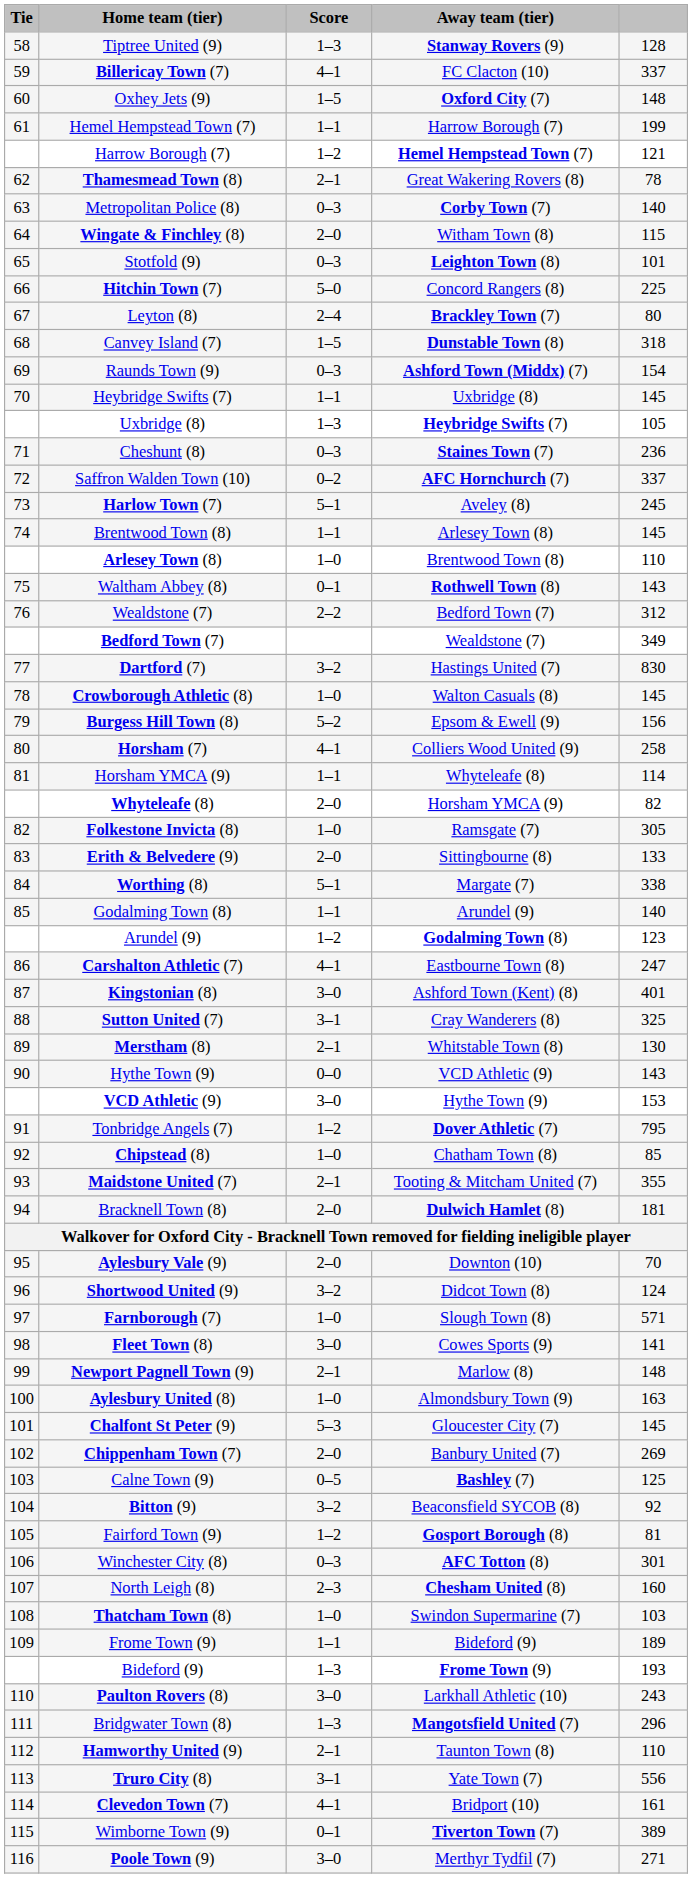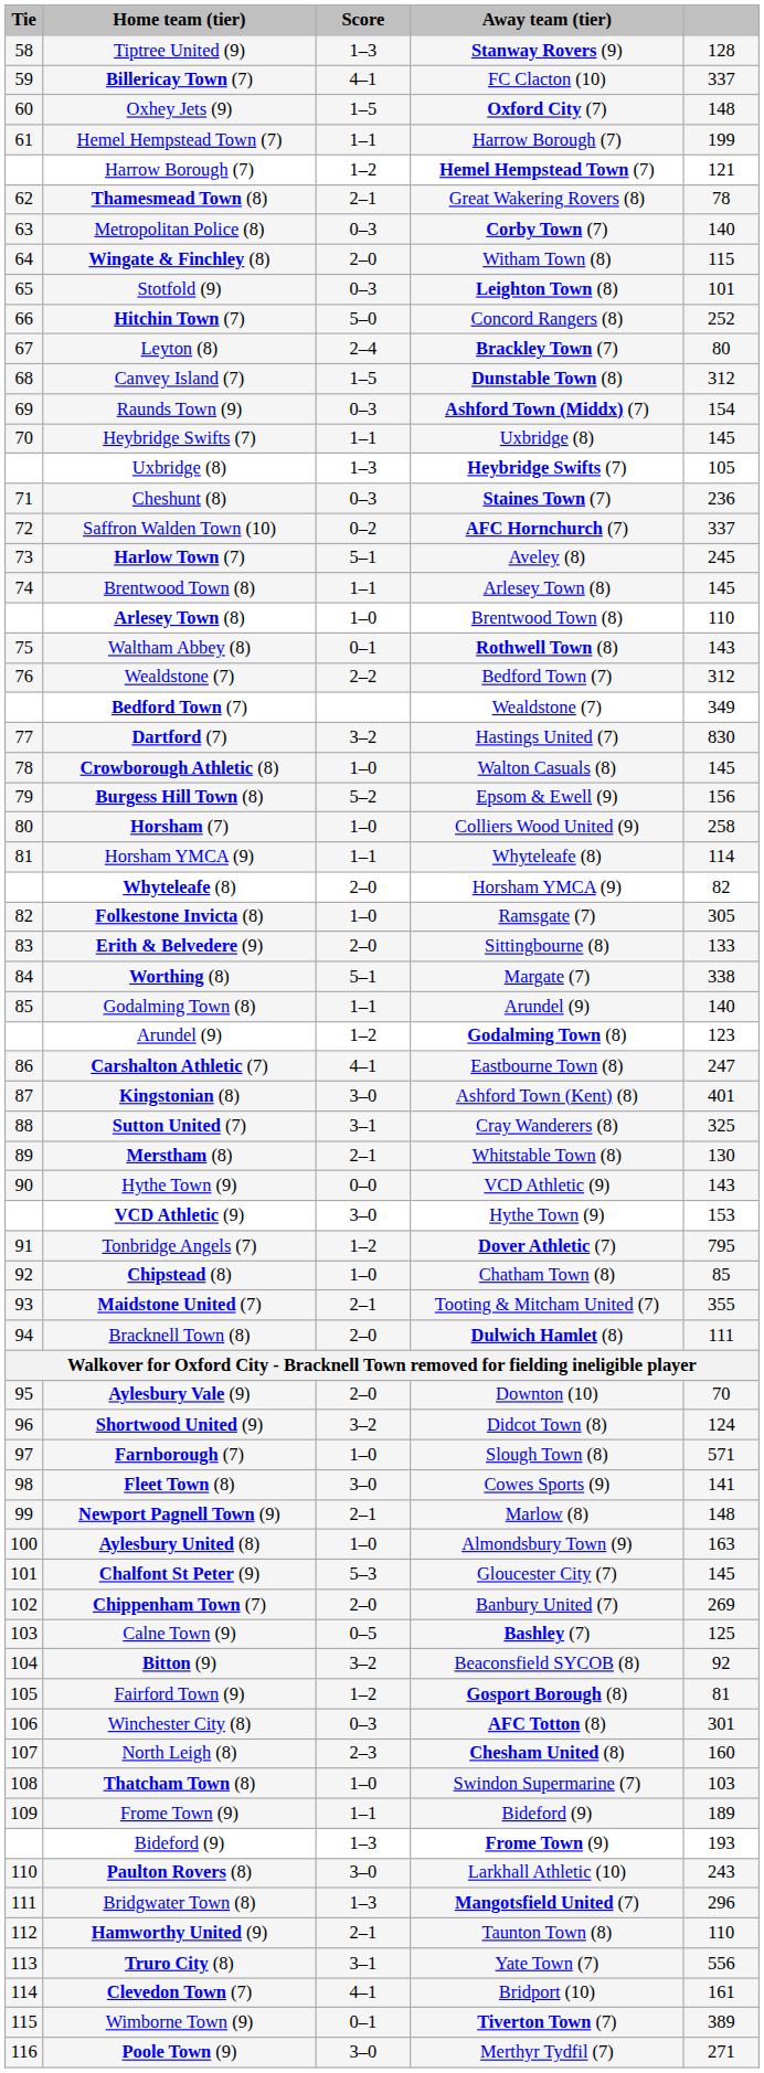Hitchin Town (7) | column 5: 225 -> 252
Canvey Island (7) | column 5: 318 -> 312
Horsham (7) | Score: 4–1 -> 1–0
Bracknell Town (8) | column 5: 181 -> 111
